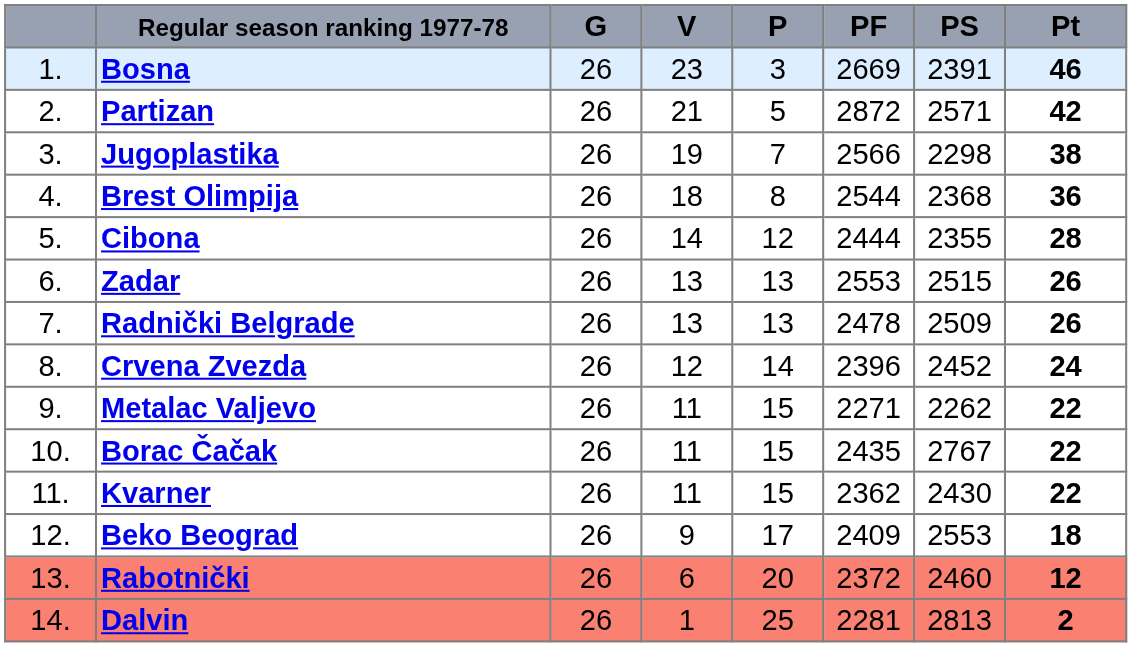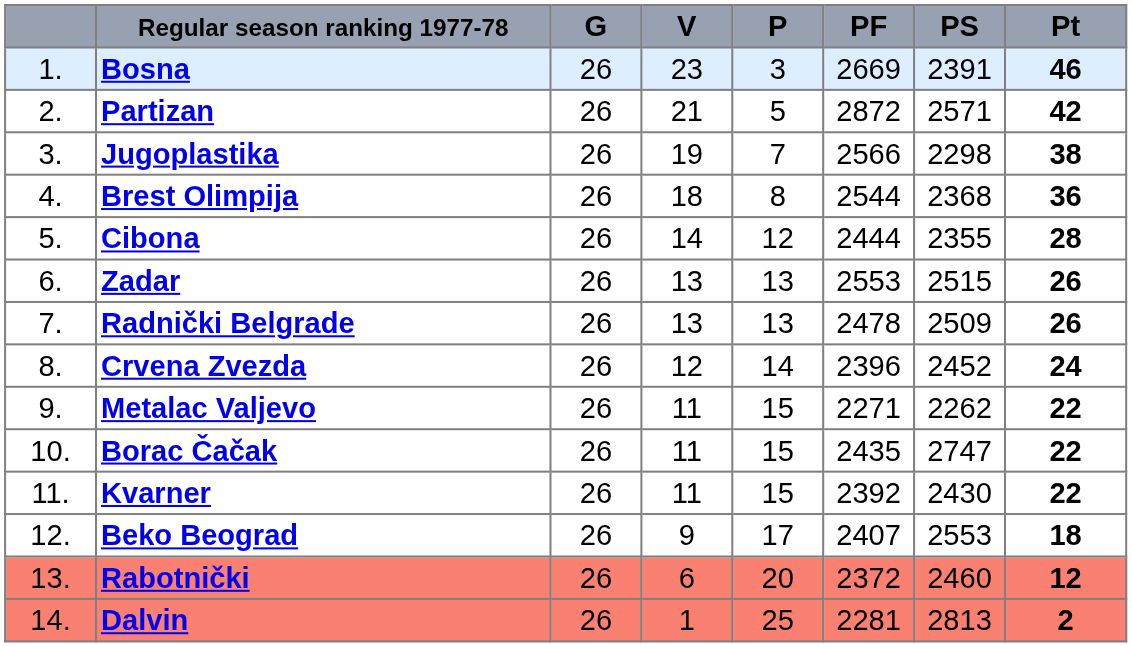Borac Čačak | PS: 2767 -> 2747
Kvarner | PF: 2362 -> 2392
Beko Beograd | PF: 2409 -> 2407
